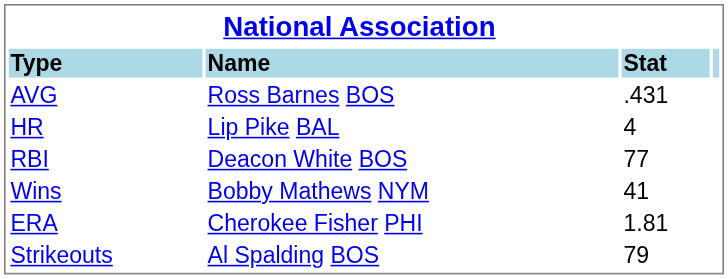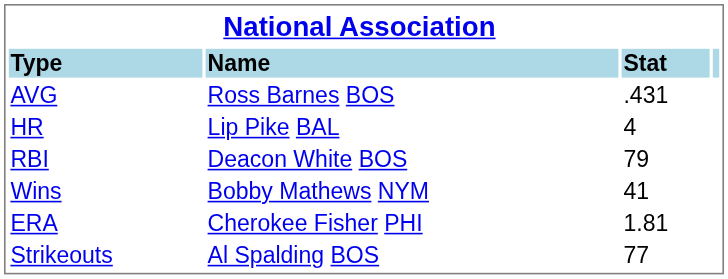RBI | column 3: 77 -> 79
Strikeouts | column 3: 79 -> 77
